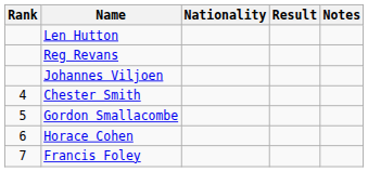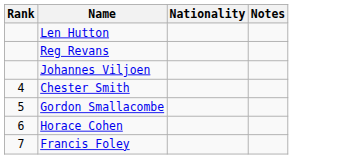- column: Result
